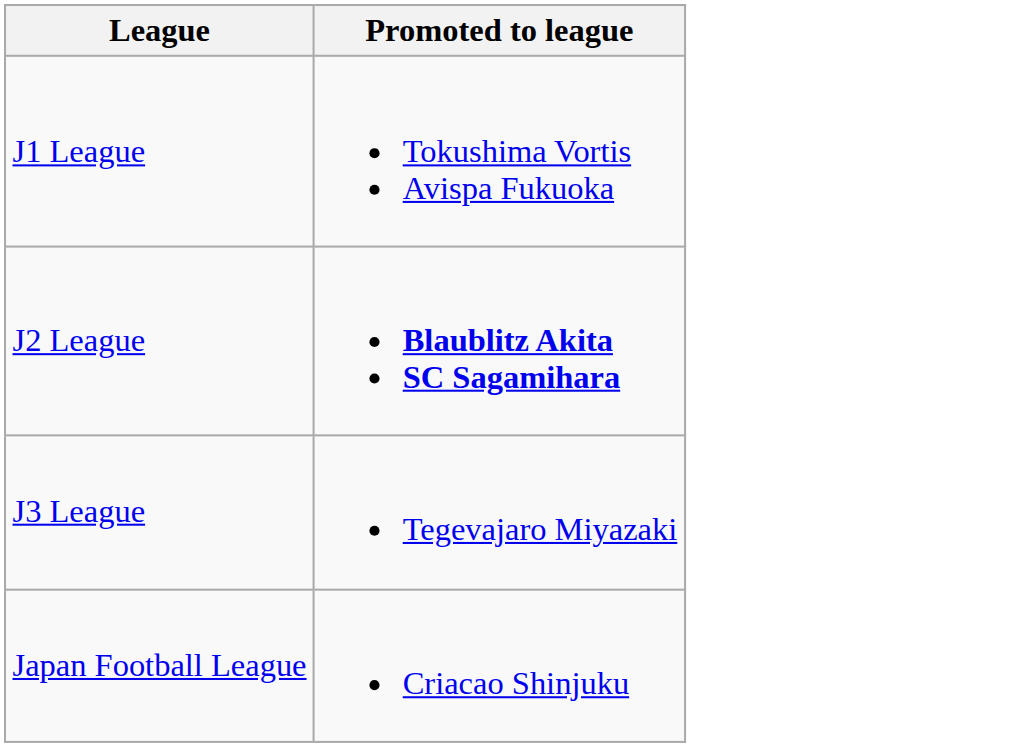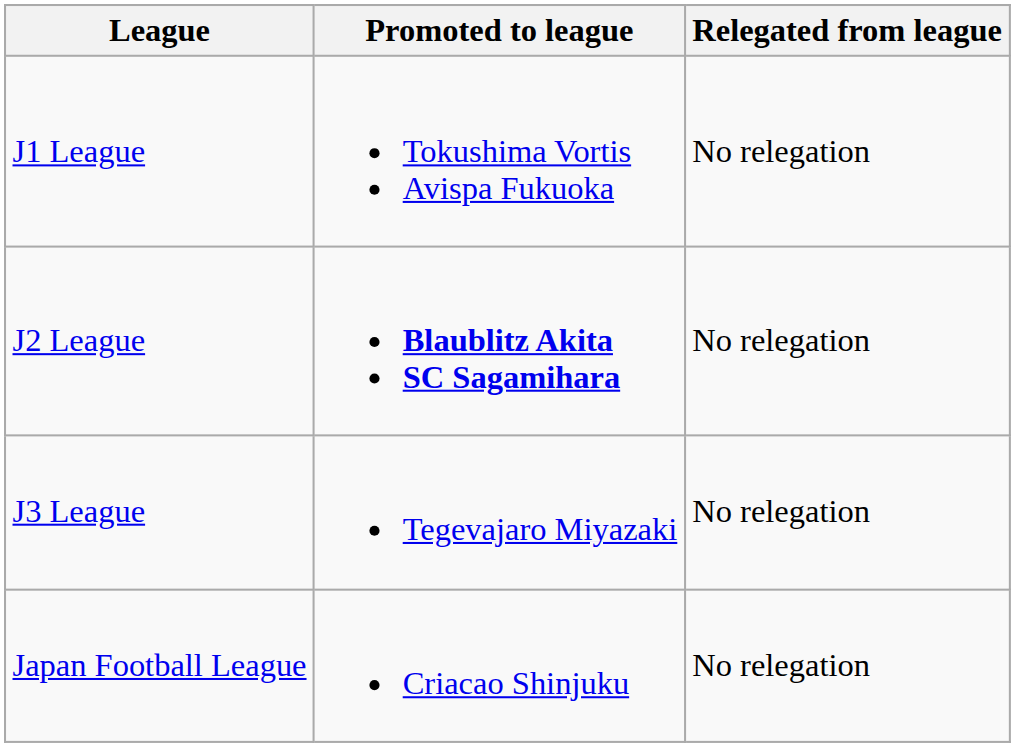+ column: Relegated from league | No relegation | No relegation | No relegation | No relegation
